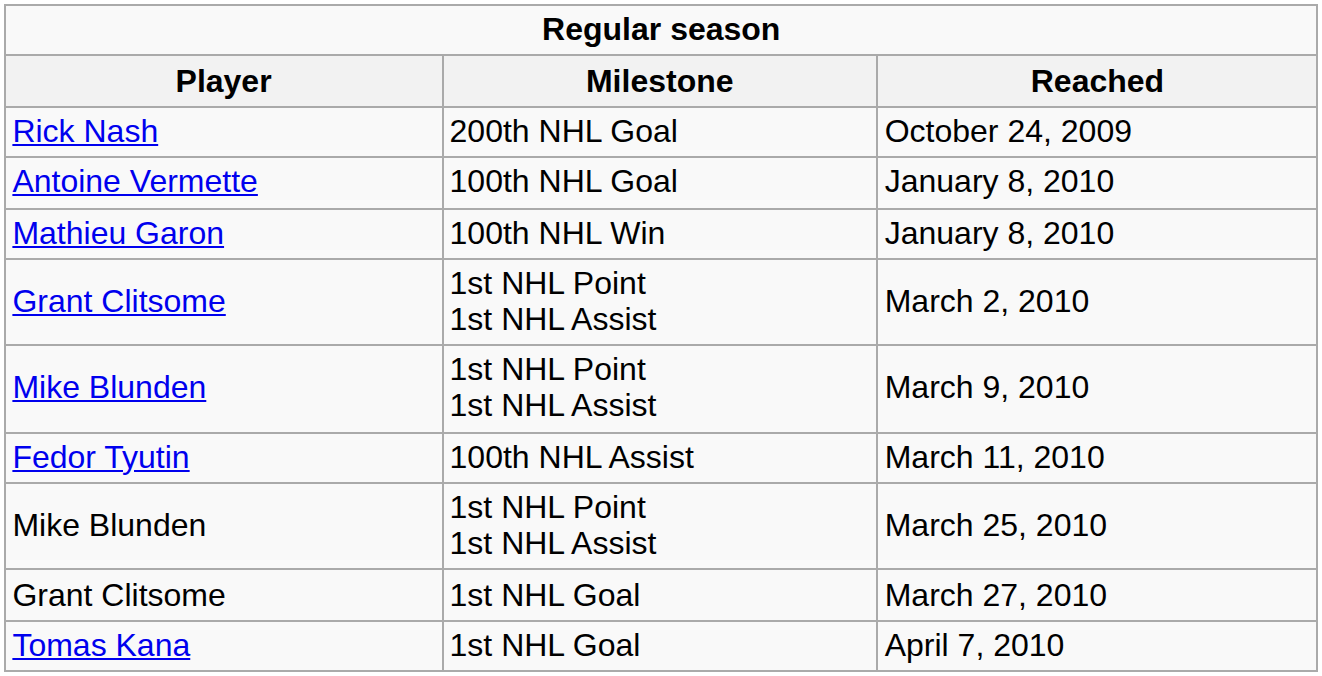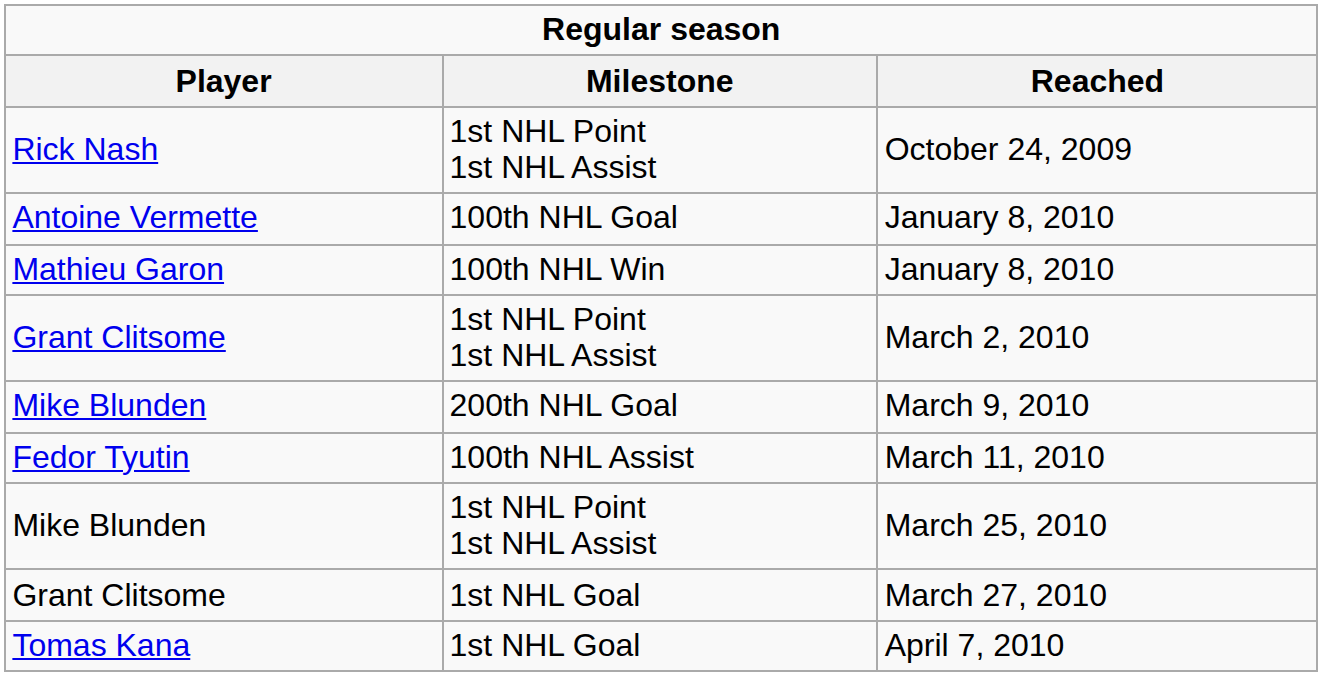October 24, 2009 | Milestone: 200th NHL Goal -> 1st NHL Point 1st NHL Assist
March 9, 2010 | Milestone: 1st NHL Point 1st NHL Assist -> 200th NHL Goal
